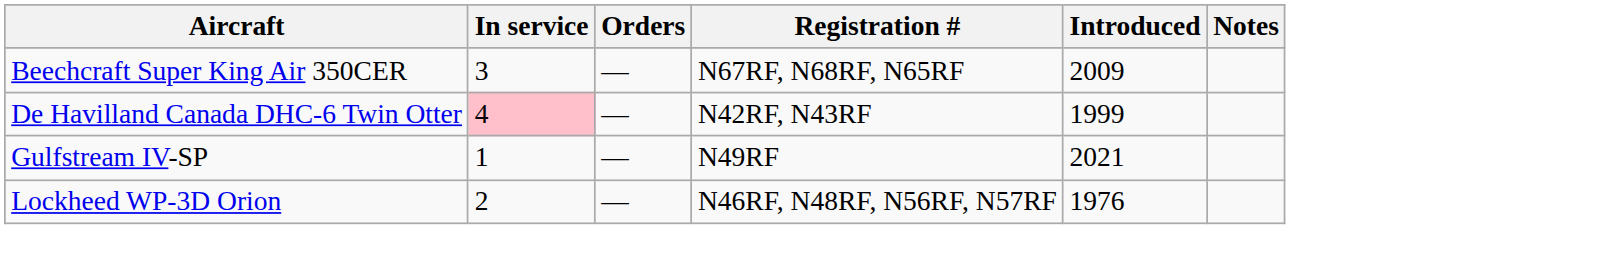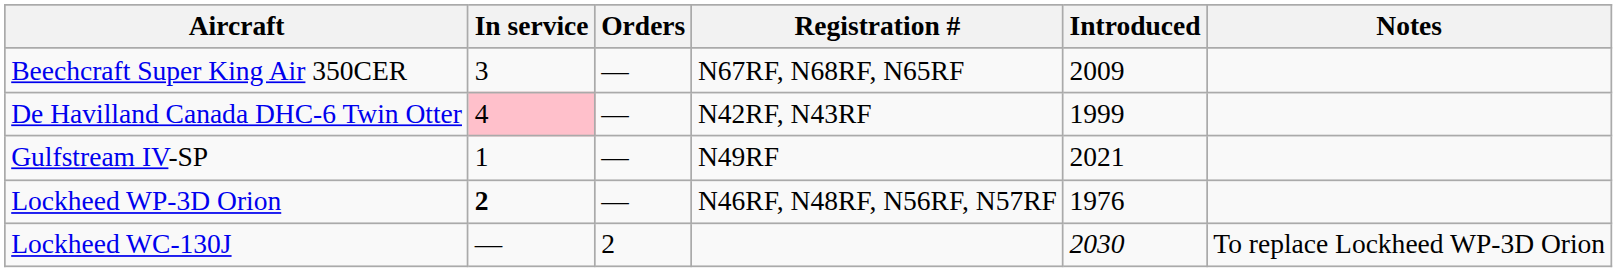Lockheed WP-3D Orion | In service: normal -> bold
+ row: Lockheed WC-130J | — | 2 | 2030 | To replace Lockheed WP-3D Orion
